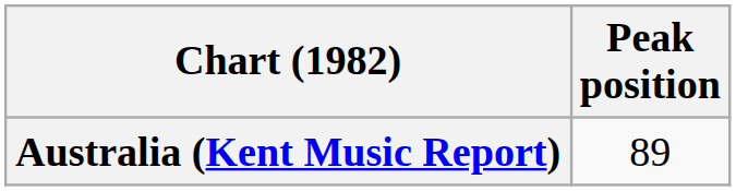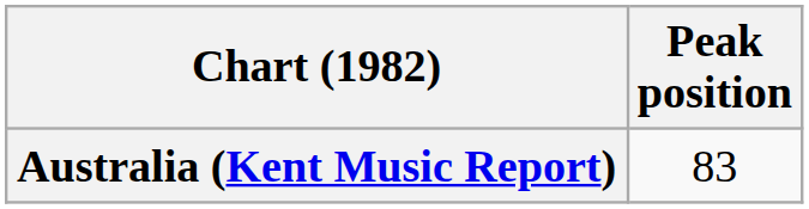Australia (Kent Music Report) | Peak position: 89 -> 83
